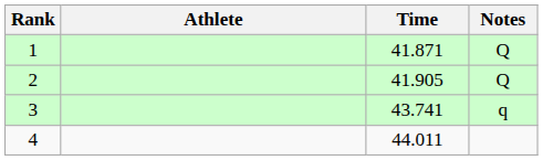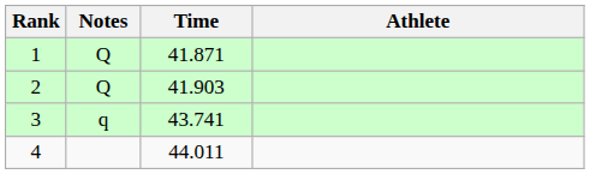columns swapped: Athlete <-> Notes
2 | Time: 41.905 -> 41.903
